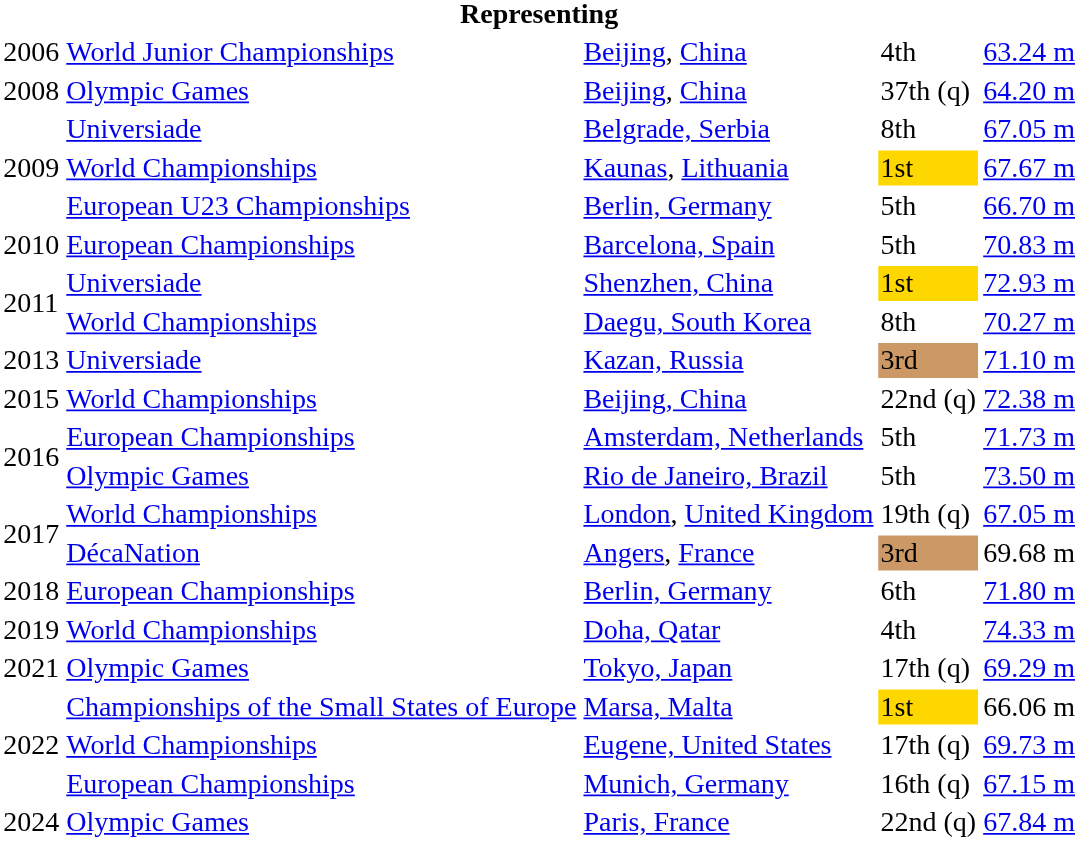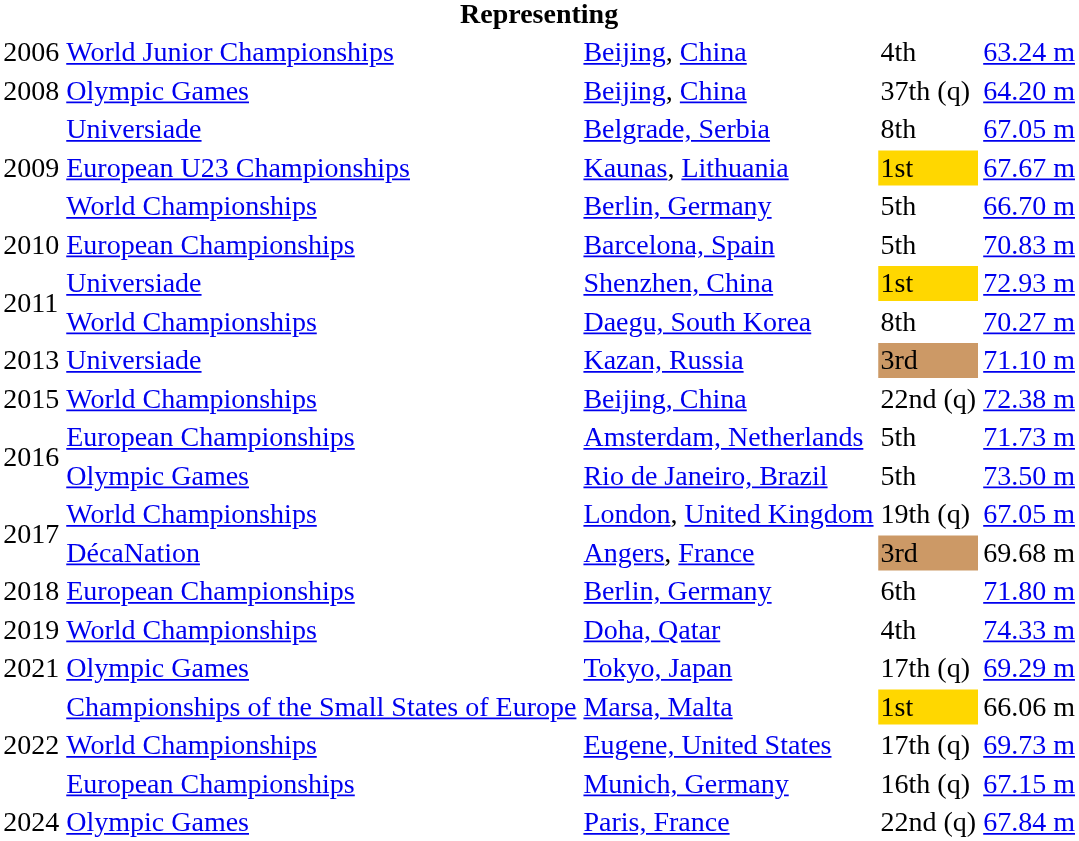Kaunas, Lithuania | column 2: World Championships -> European U23 Championships
2009 / Berlin, Germany | column 2: European U23 Championships -> World Championships
